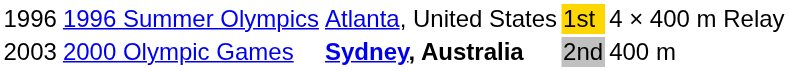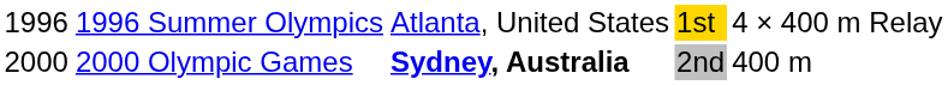2000 Olympic Games | column 1: 2003 -> 2000
